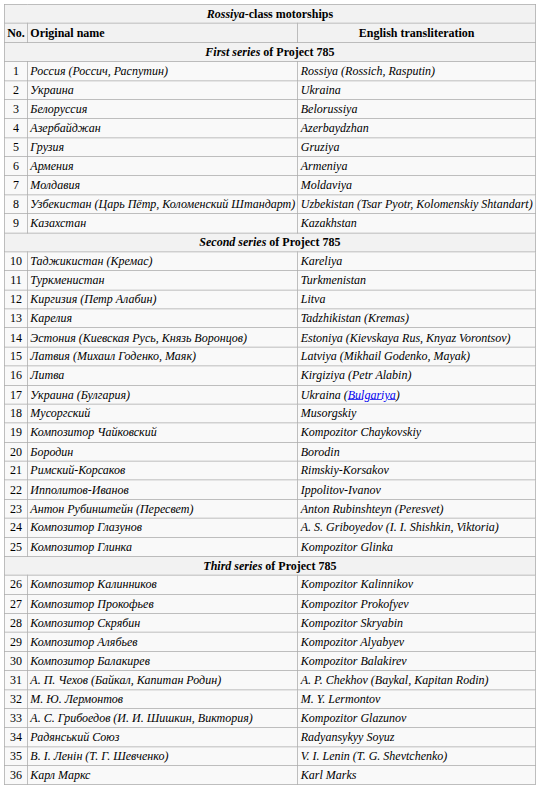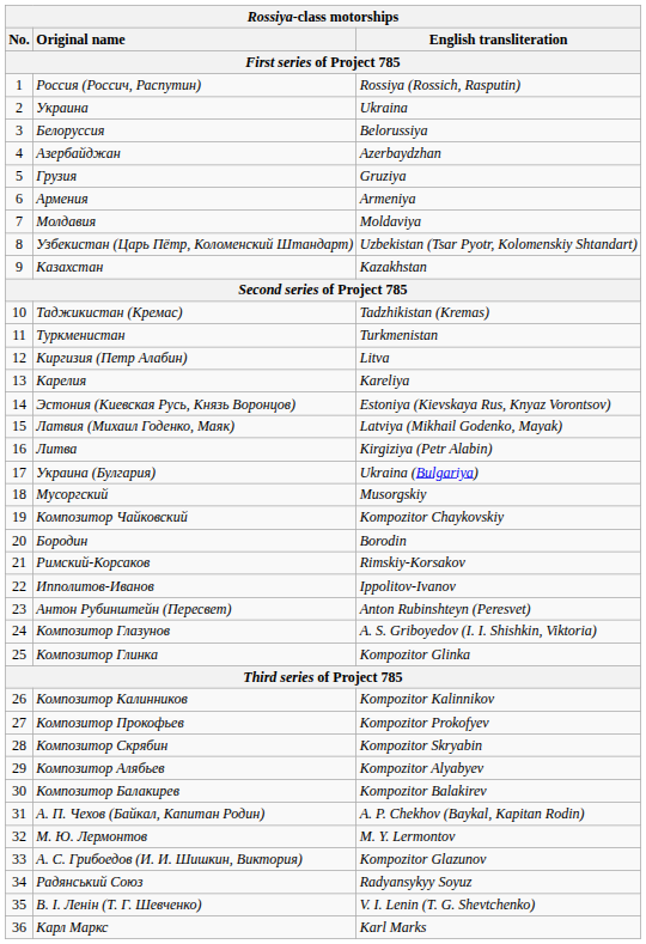Таджикистан (Кремас) | English transliteration: Kareliya -> Tadzhikistan (Kremas)
Карелия | English transliteration: Tadzhikistan (Kremas) -> Kareliya
